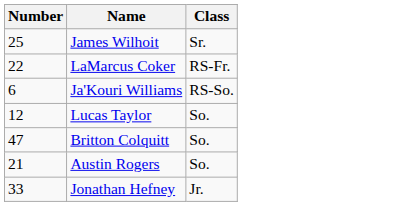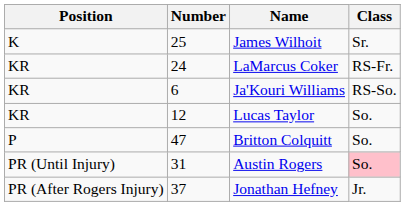+ column: Position | K | KR | KR | KR | P | PR (Until Injury) | PR (After Rogers Injury)
LaMarcus Coker | Number: 22 -> 24
Austin Rogers | Number: 21 -> 31
Austin Rogers | Class: no background -> pink background
Jonathan Hefney | Number: 33 -> 37
